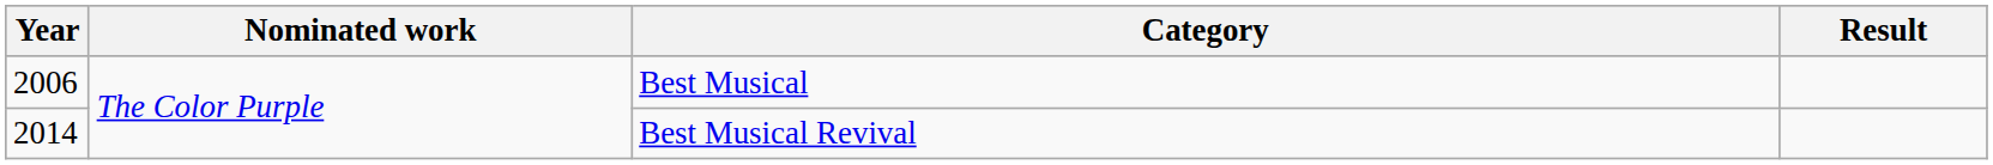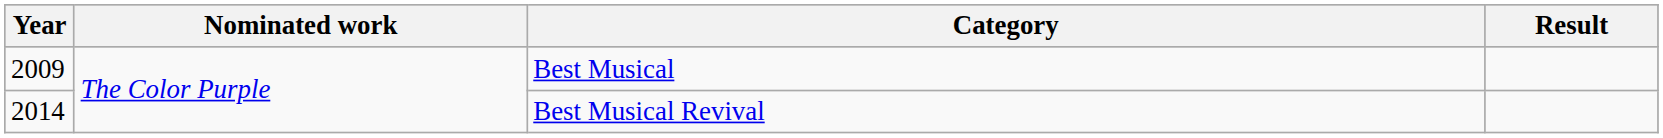Best Musical | Year: 2006 -> 2009
